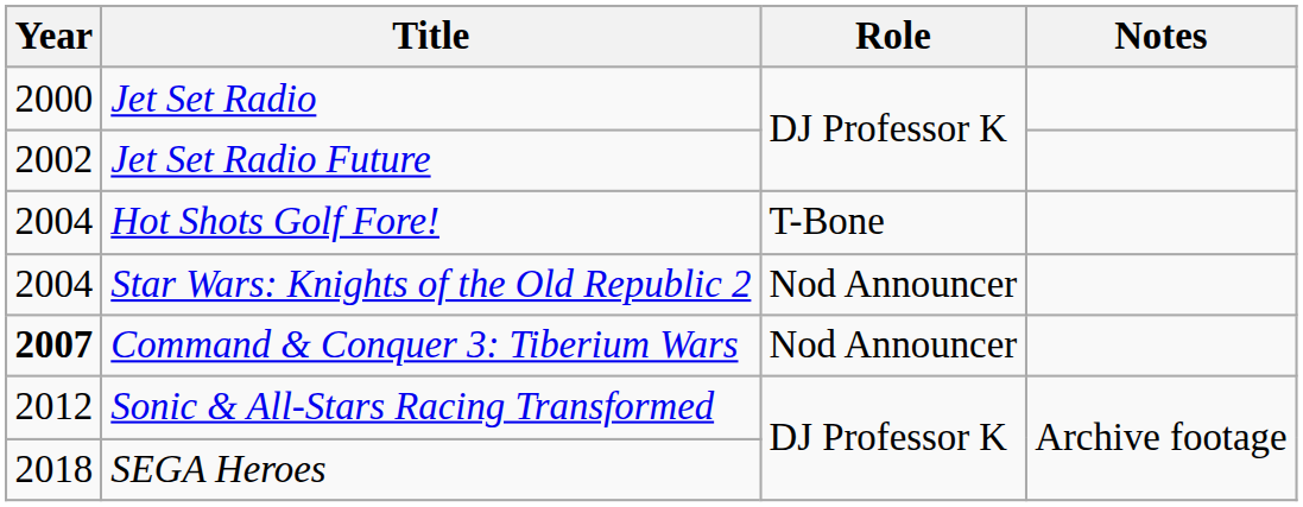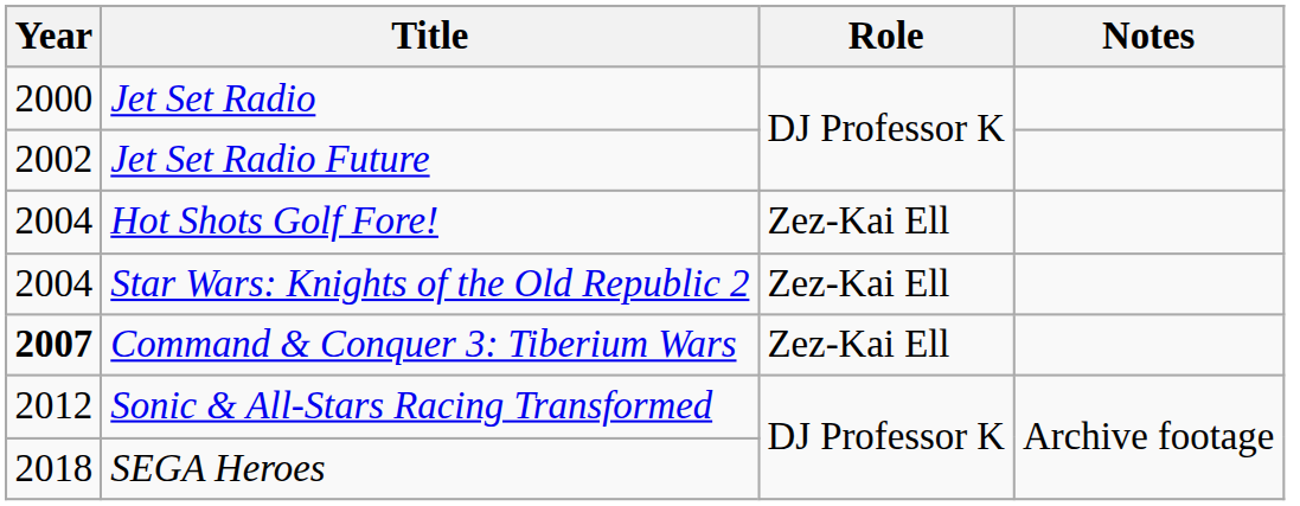Hot Shots Golf Fore! | Role: T-Bone -> Zez-Kai Ell
Star Wars: Knights of the Old Republic 2 | Role: Nod Announcer -> Zez-Kai Ell
Command & Conquer 3: Tiberium Wars | Role: Nod Announcer -> Zez-Kai Ell
